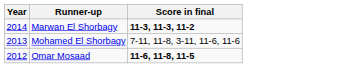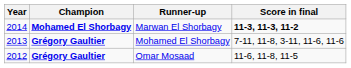+ column: Champion | Mohamed El Shorbagy | Grégory Gaultier | Grégory Gaultier
Omar Mosaad | Score in final: bold -> normal
